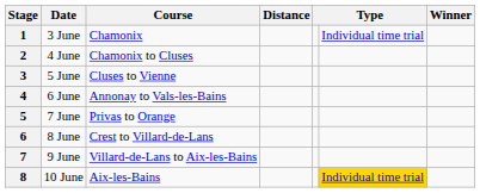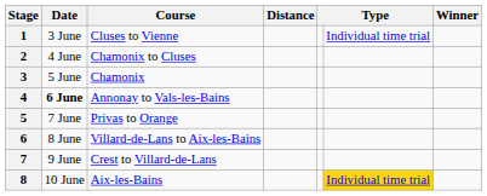1 | Course: Chamonix -> Cluses to Vienne
3 | Course: Cluses to Vienne -> Chamonix
4 | Date: normal -> bold
6 | Course: Crest to Villard-de-Lans -> Villard-de-Lans to Aix-les-Bains
7 | Course: Villard-de-Lans to Aix-les-Bains -> Crest to Villard-de-Lans
